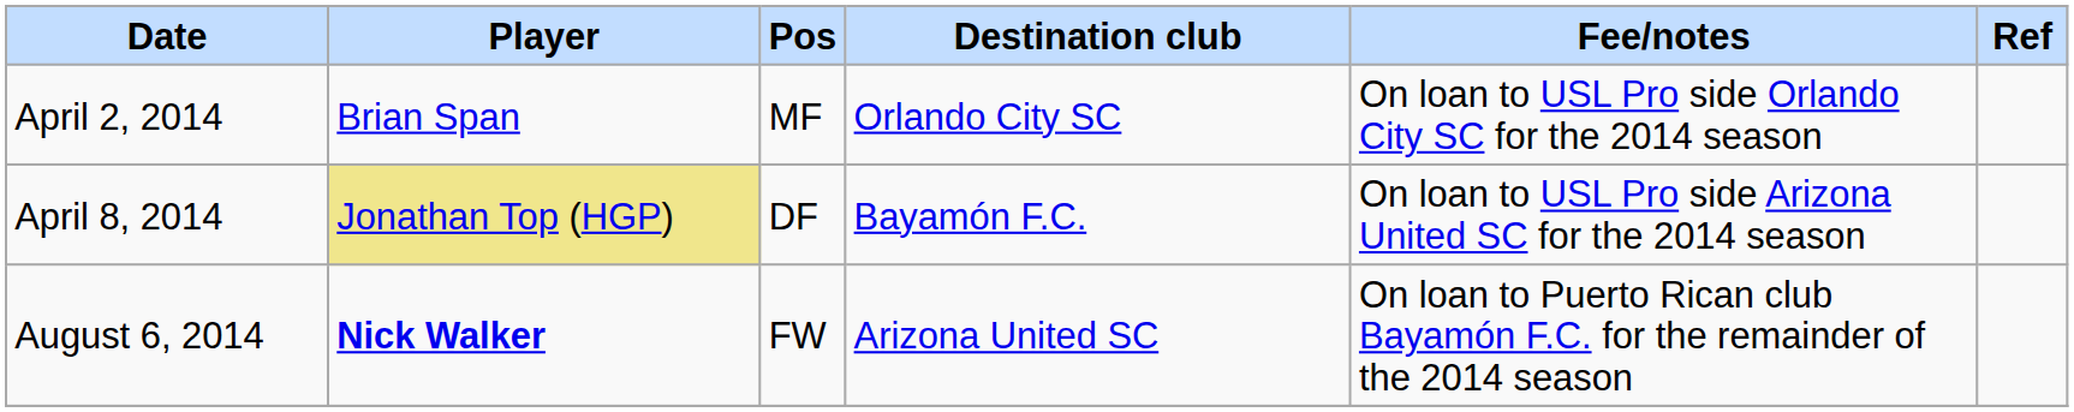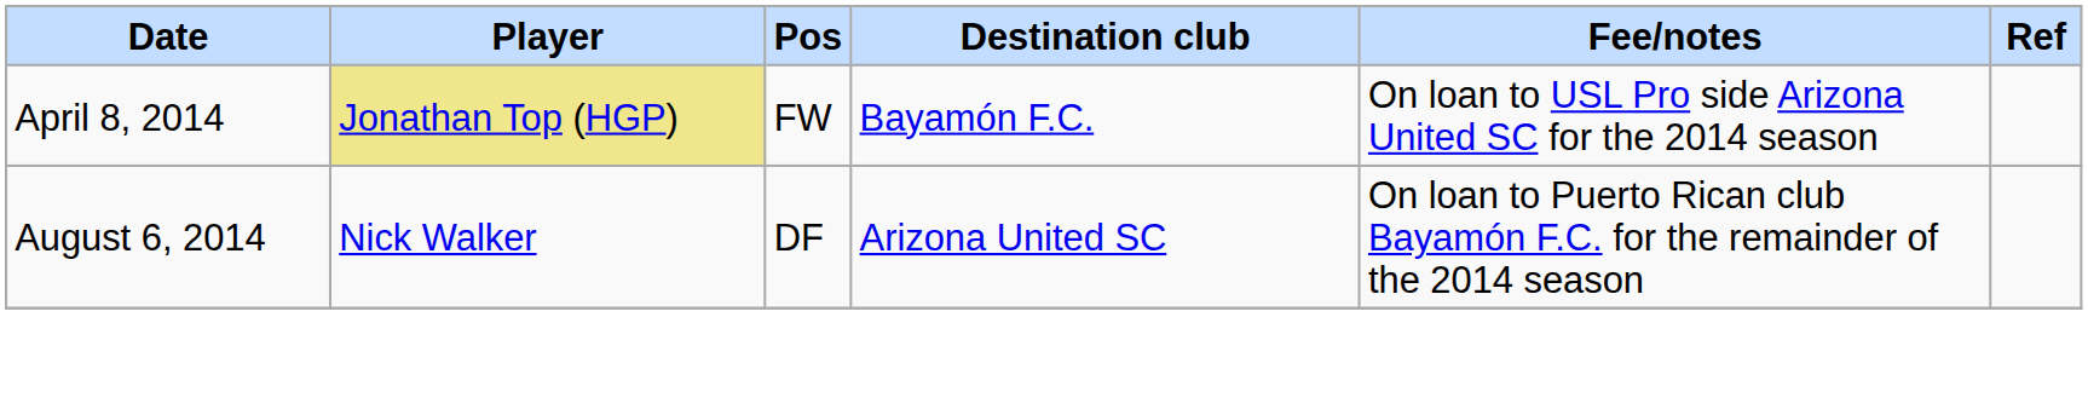- row: April 2, 2014 | Brian Span | MF | Orlando City SC | On loan to USL Pro side Orlando City SC for the 2014 season
April 8, 2014 | Pos: DF -> FW
August 6, 2014 | Player: bold -> normal
August 6, 2014 | Pos: FW -> DF
